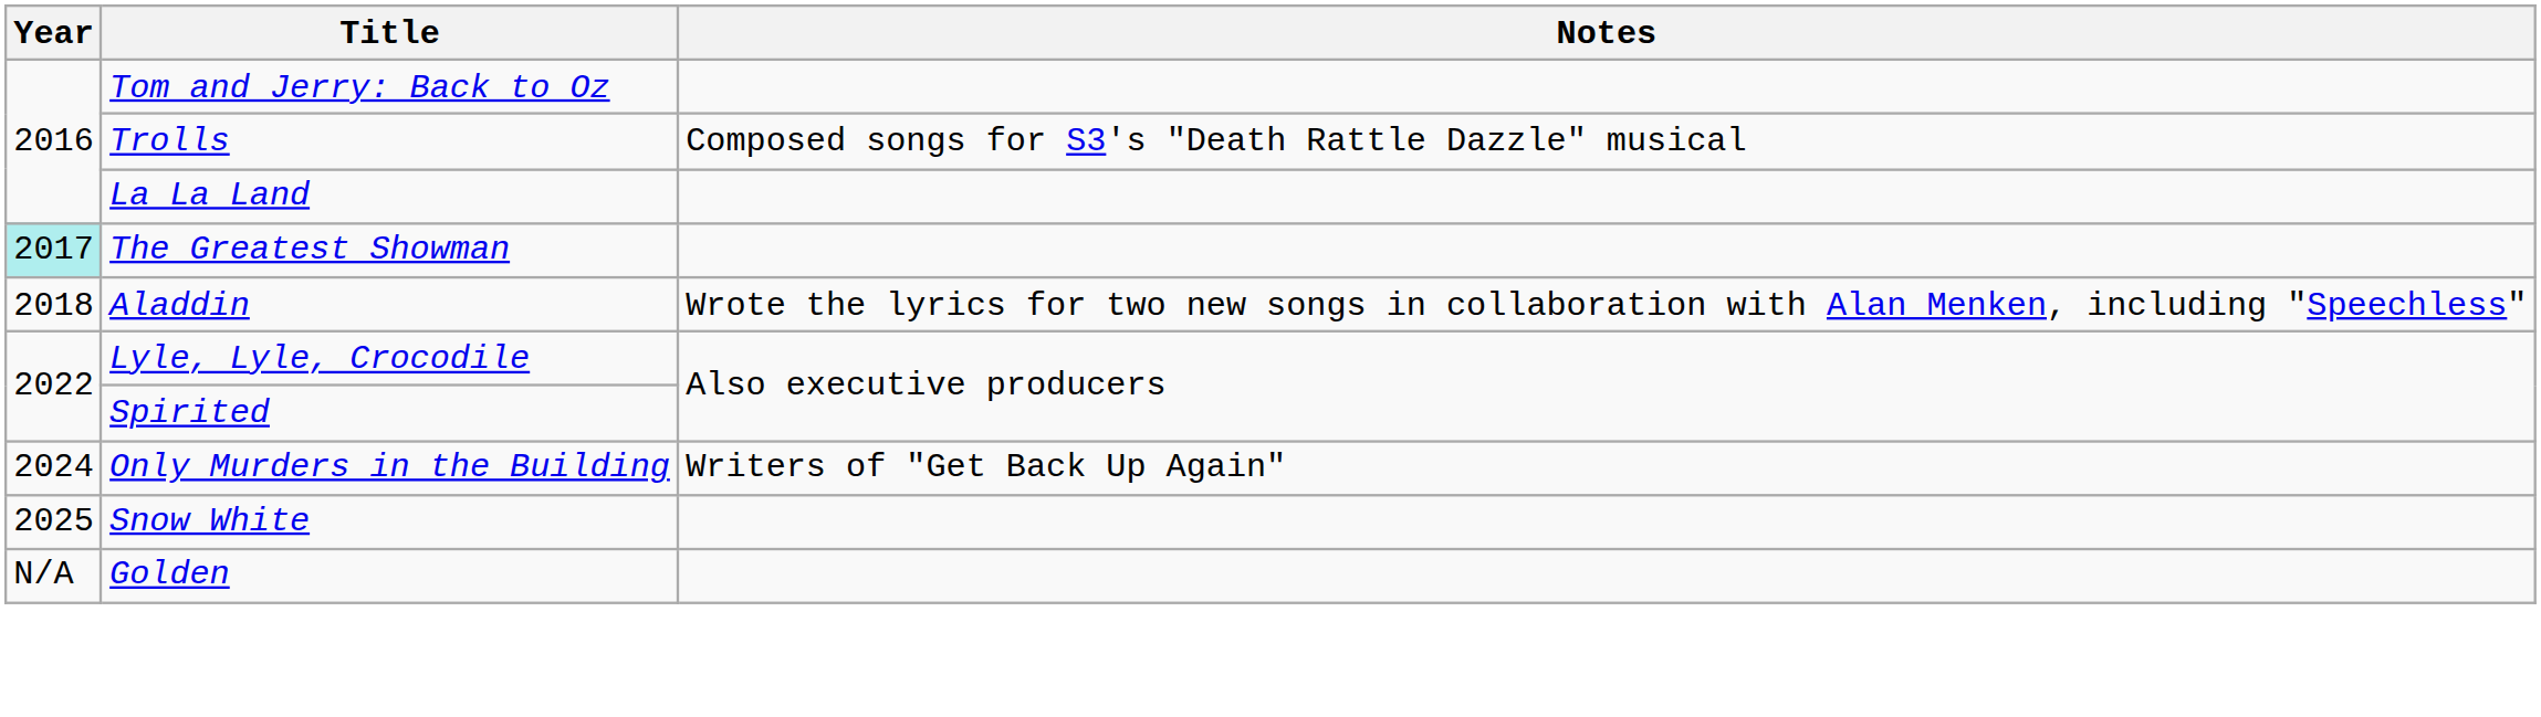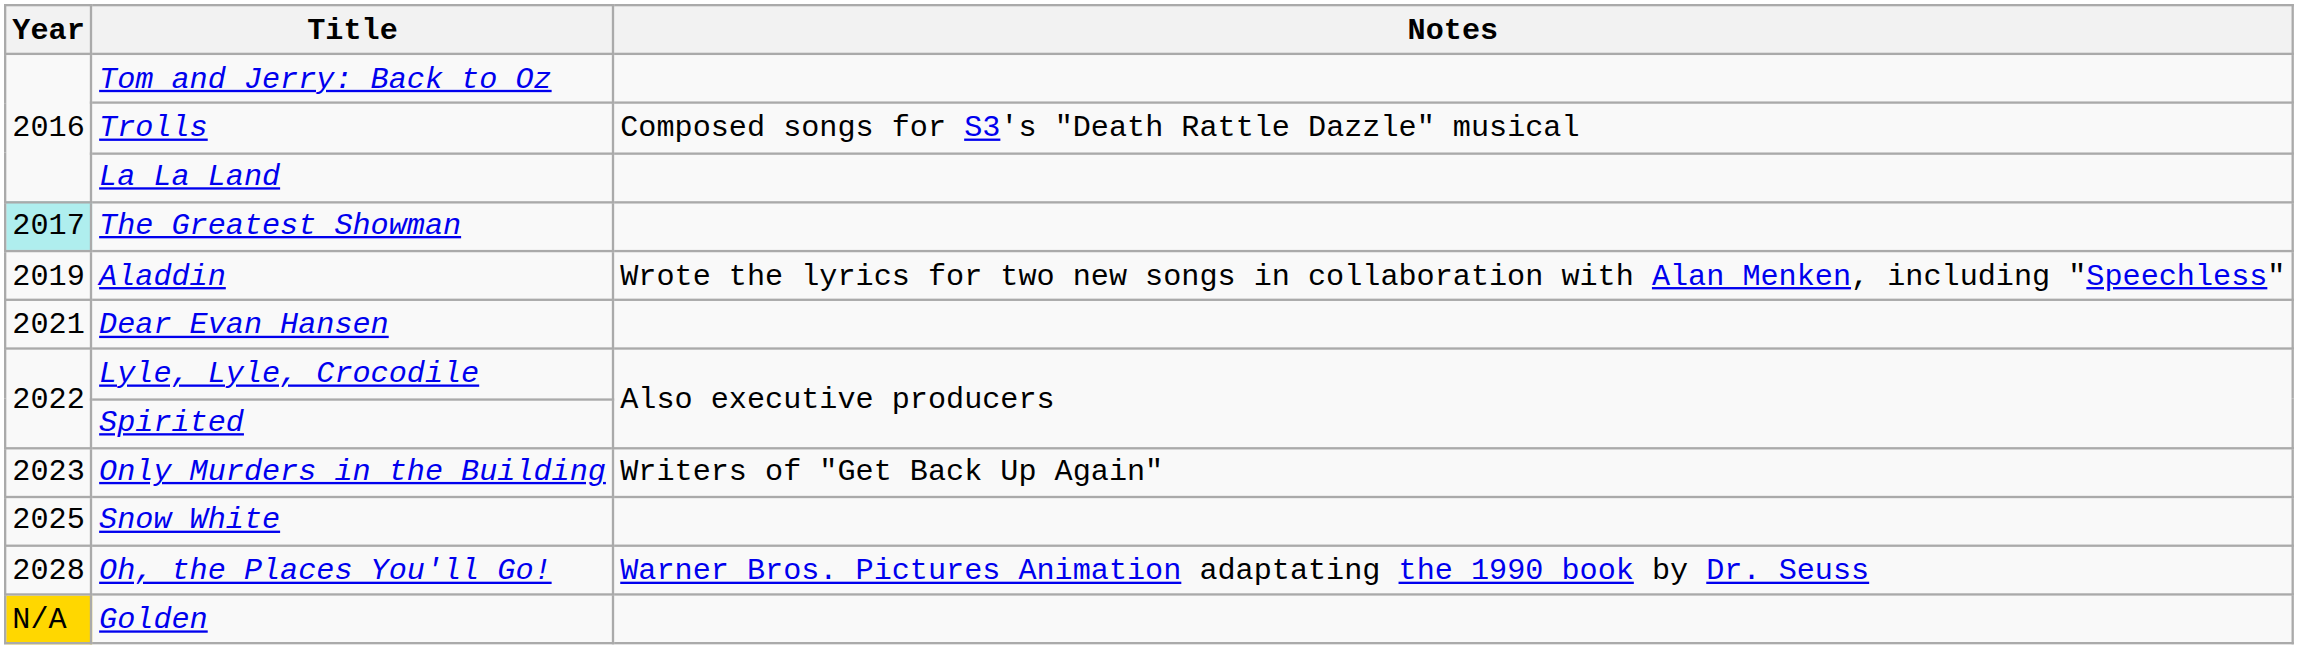Aladdin | Year: 2018 -> 2019
+ row: 2021 | Dear Evan Hansen
Only Murders in the Building | Year: 2024 -> 2023
+ row: 2028 | Oh, the Places You'll Go! | Warner Bros. Pictures Animation adaptating the 1990 book by Dr. Seuss
Golden | Year: no background -> gold background
